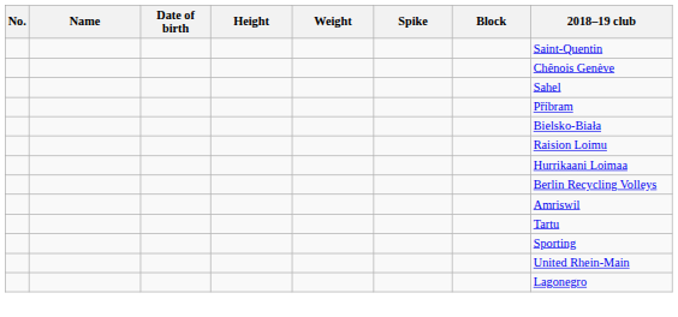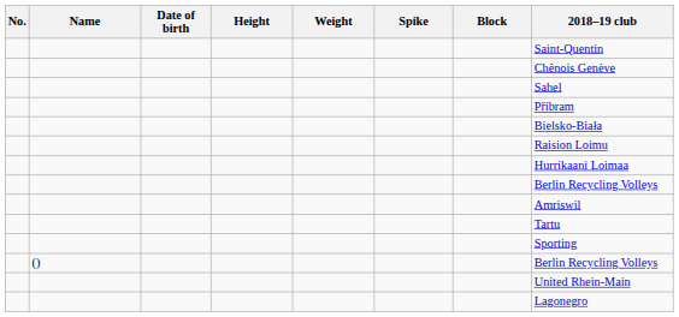+ row: () | Berlin Recycling Volleys
